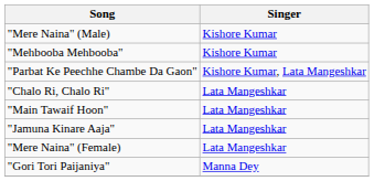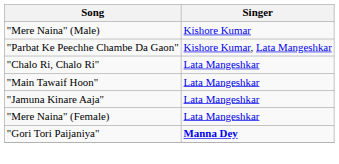- row: "Mehbooba Mehbooba" | Kishore Kumar
"Gori Tori Paijaniya" | Singer: normal -> bold
